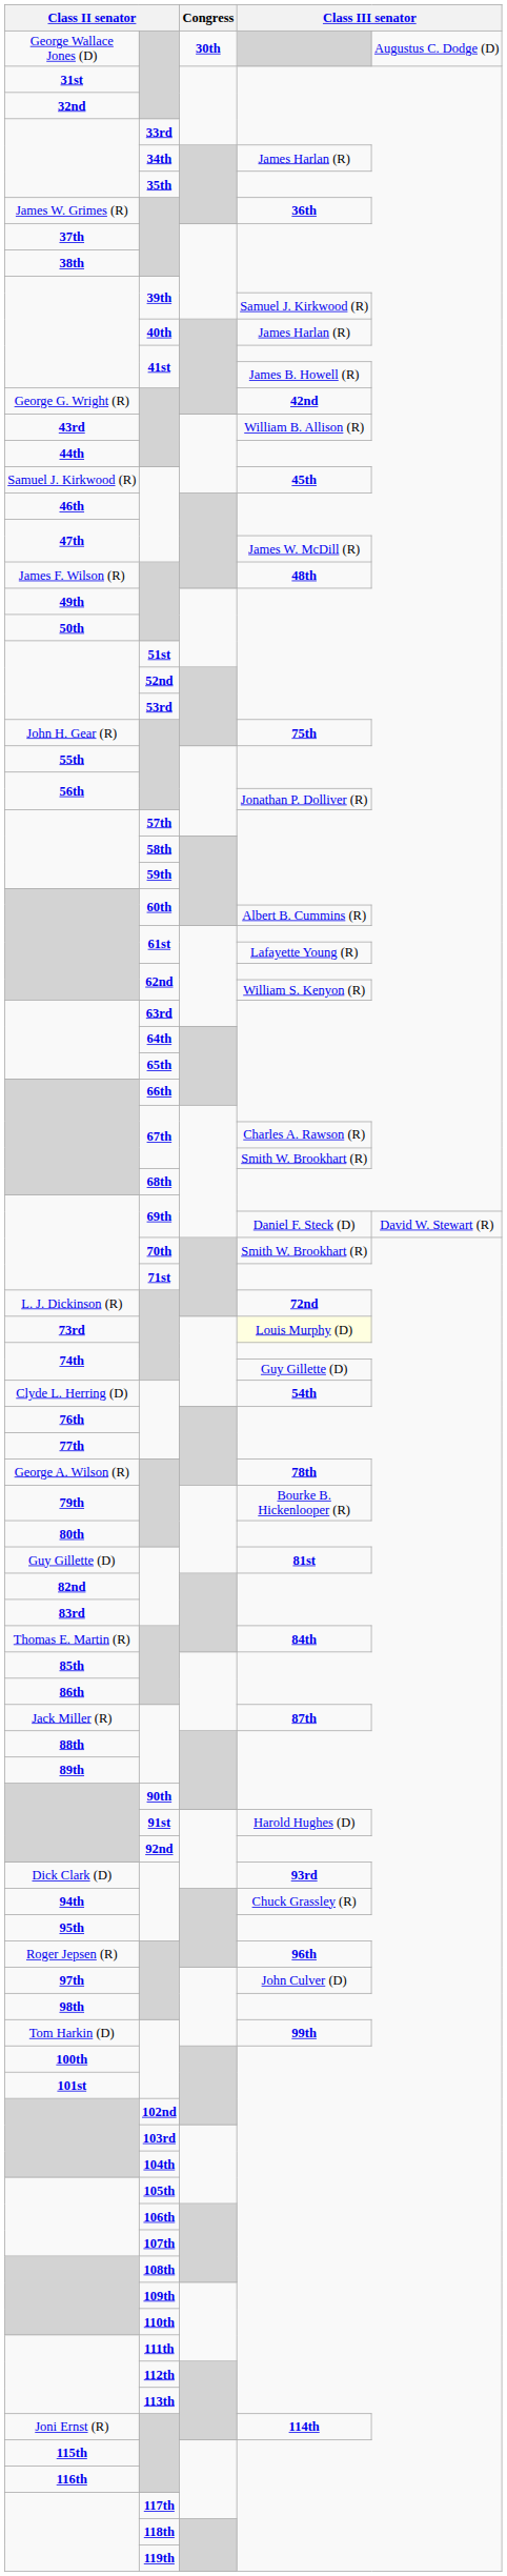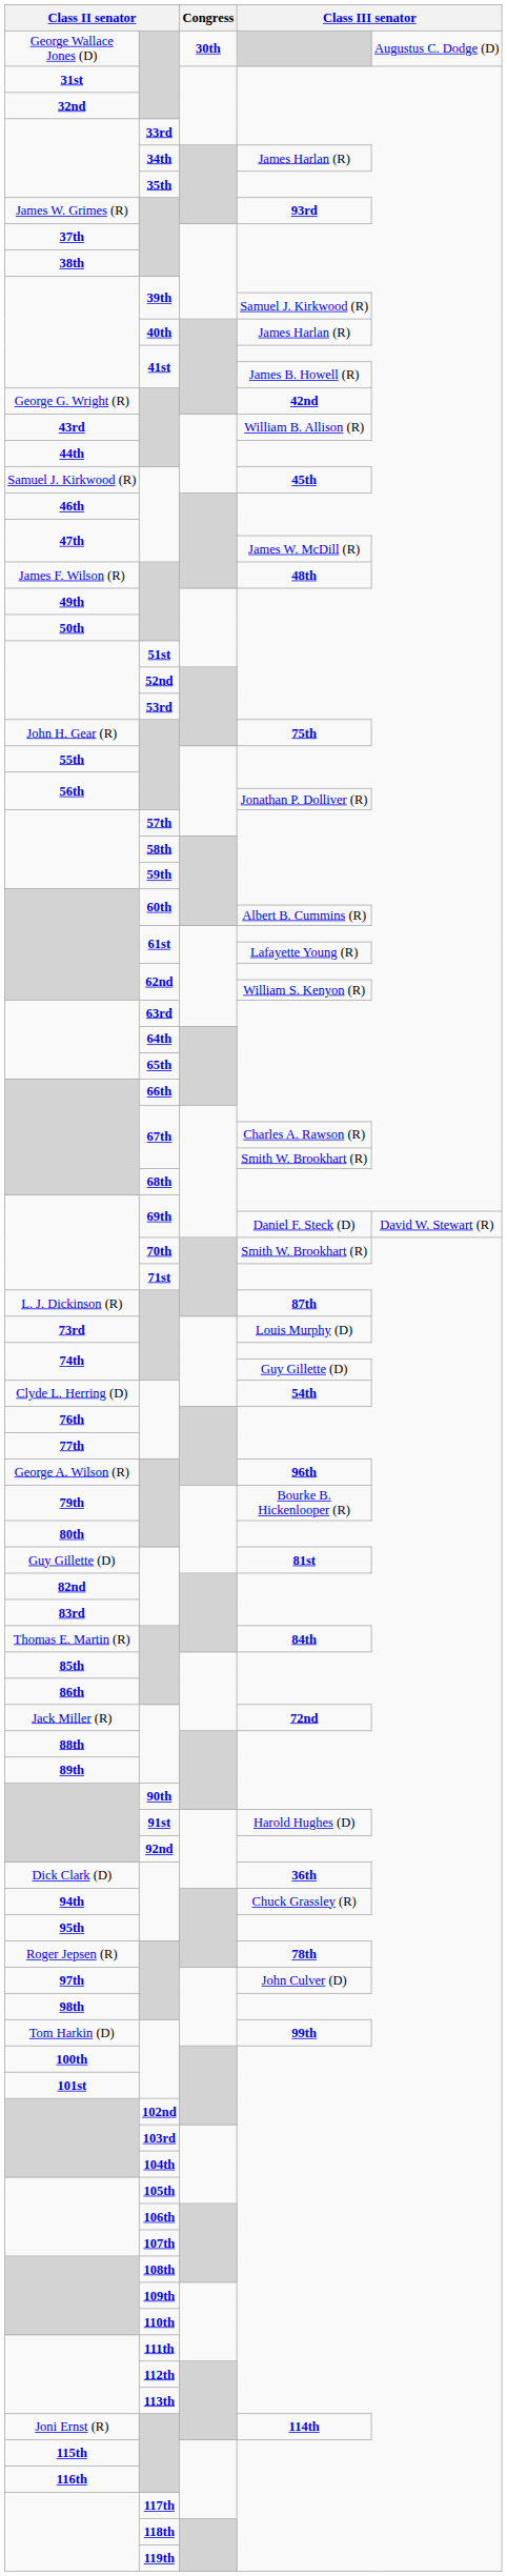James W. Grimes (R) | column 4: 36th -> 93rd
L. J. Dickinson (R) | column 4: 72nd -> 87th
73rd | column 4: lightyellow background -> no background
George A. Wilson (R) | column 4: 78th -> 96th
Jack Miller (R) | column 4: 87th -> 72nd
Dick Clark (D) | column 4: 93rd -> 36th
Roger Jepsen (R) | column 4: 96th -> 78th
